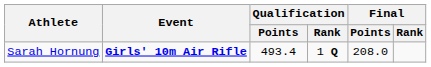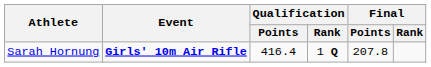Sarah Hornung | Qualification / Points: 493.4 -> 416.4
Sarah Hornung | Final / Points: 208.0 -> 207.8
